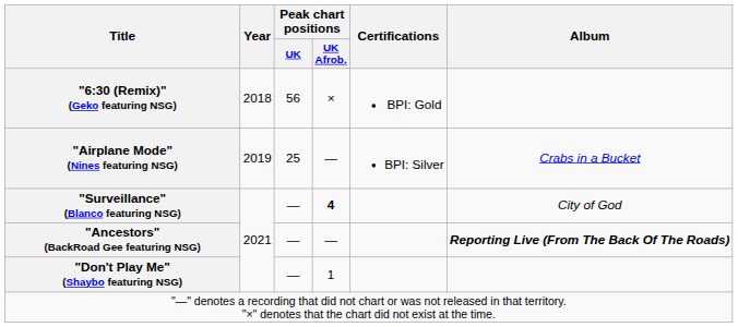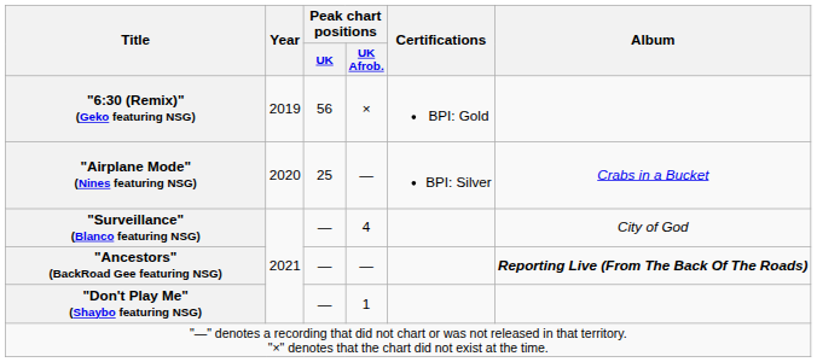"6:30 (Remix)" (Geko featuring NSG) | Year: 2018 -> 2019
"Airplane Mode" (Nines featuring NSG) | Year: 2019 -> 2020
"Surveillance" (Blanco featuring NSG) | Peak chart positions / UK Afrob.: bold -> normal
